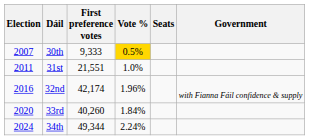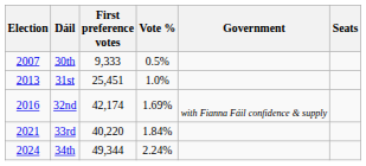columns swapped: Seats <-> Government
30th | Vote %: gold background -> no background
31st | Election: 2011 -> 2013
31st | First preference votes: 21,551 -> 25,451
32nd | Vote %: 1.96% -> 1.69%
33rd | Election: 2020 -> 2021
33rd | First preference votes: 40,260 -> 40,220
